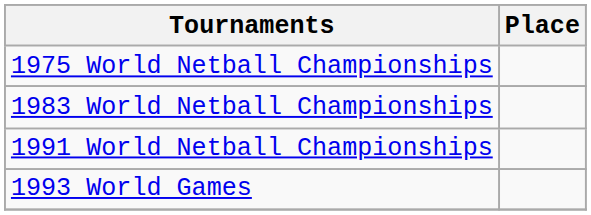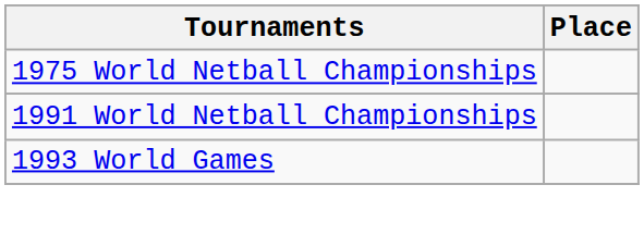- row: 1983 World Netball Championships
